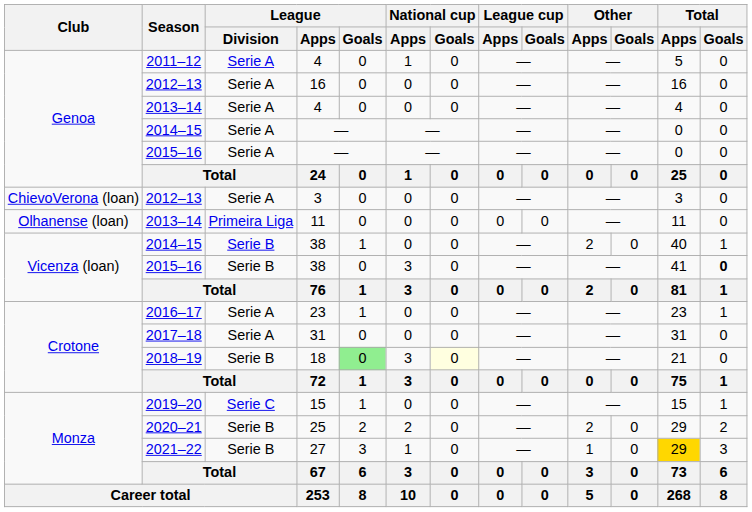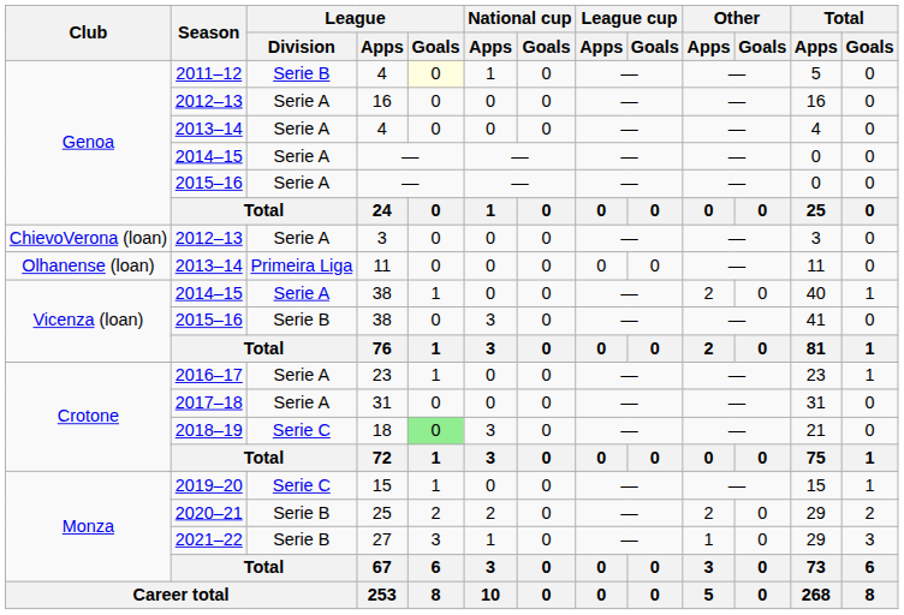2011–12 / 4 | League / Division: Serie A -> Serie B
2011–12 / 4 | League / Goals: no background -> lightyellow background
2014–15 / 38 | League / Division: Serie B -> Serie A
2015–16 / 38 | Total / Goals: bold -> normal
18 | League / Division: Serie B -> Serie C
18 | National cup / Goals: lightyellow background -> no background
27 | Total / Apps: gold background -> no background
